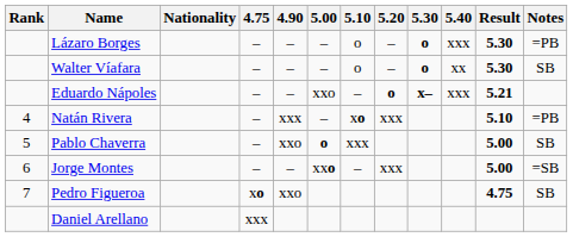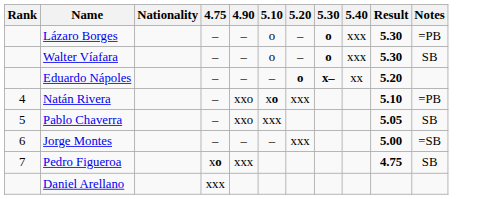- column: 5.00 | – | – | xxo | – | o | xxo
Walter Víafara | 5.40: xx -> xxx
Eduardo Nápoles | 5.40: xxx -> xx
Eduardo Nápoles | Result: 5.21 -> 5.20
Natán Rivera | 4.90: xxx -> xxo
Pablo Chaverra | Result: 5.00 -> 5.05
Pedro Figueroa | 4.90: xxo -> xxx
